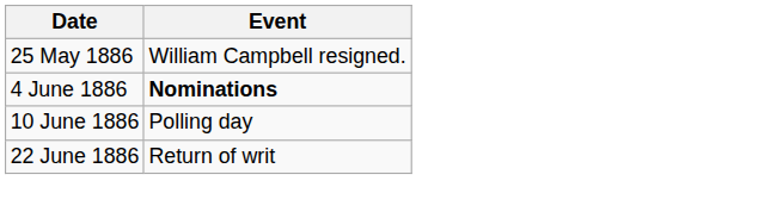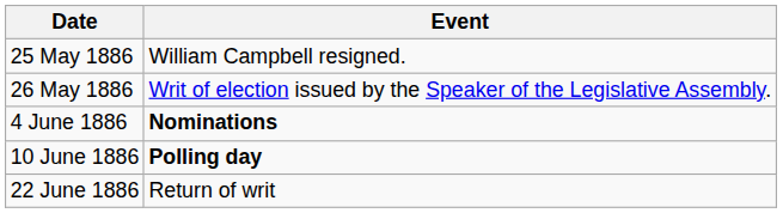+ row: 26 May 1886 | Writ of election issued by the Speaker of the Legislative Assembly.
10 June 1886 | Event: normal -> bold
